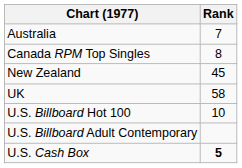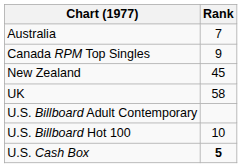Canada RPM Top Singles | Rank: 8 -> 9
rows swapped: U.S. Billboard Hot 100 <-> U.S. Billboard Adult Contemporary
